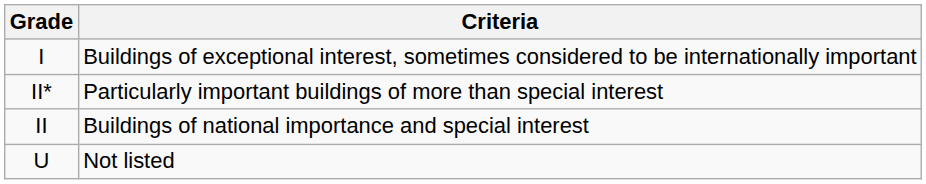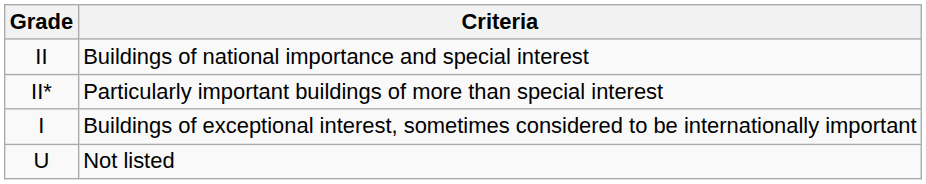rows swapped: I <-> II
